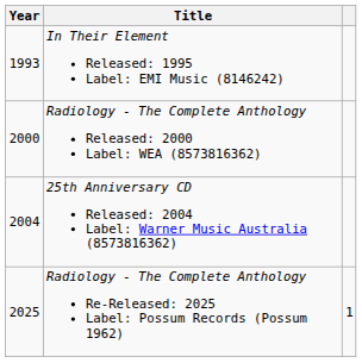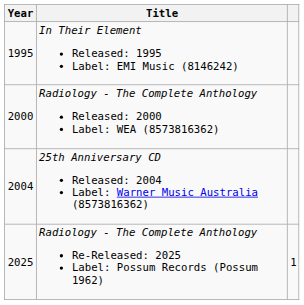In Their Element Released: 1995 Label: EMI Music (8146242) | Year: 1993 -> 1995
